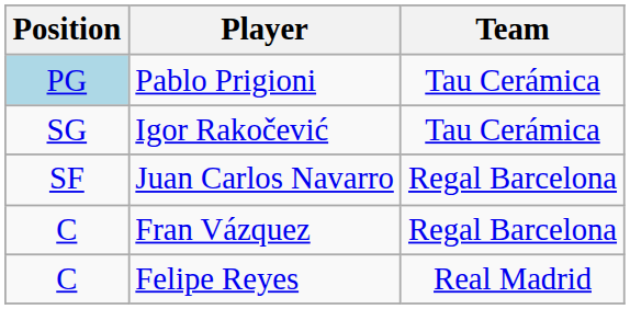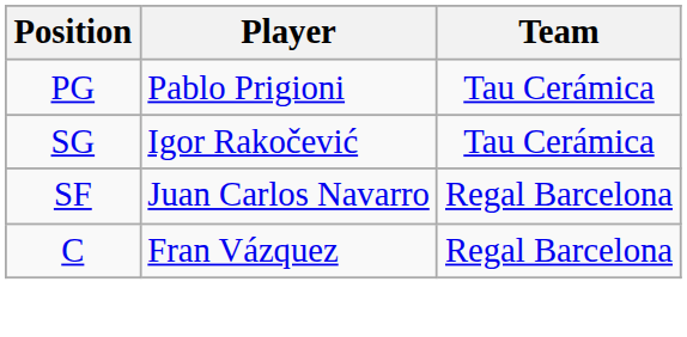Pablo Prigioni | Position: lightblue background -> no background
- row: C | Felipe Reyes | Real Madrid
